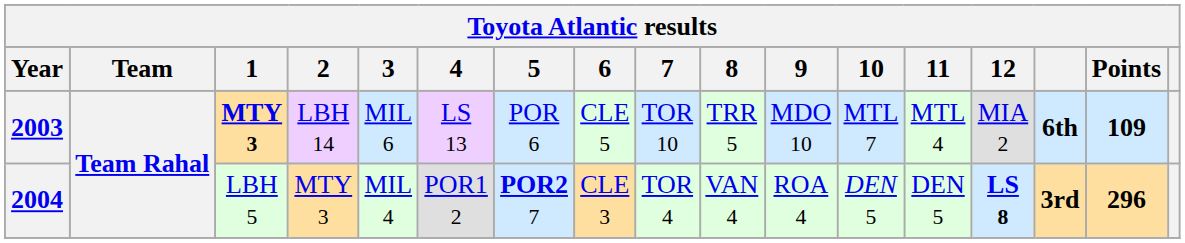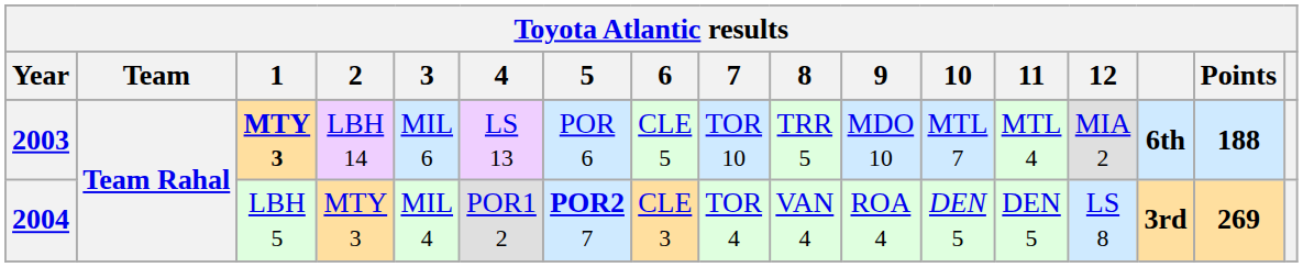2003 | Points: 109 -> 188
2004 | 12: bold -> normal
2004 | Points: 296 -> 269
